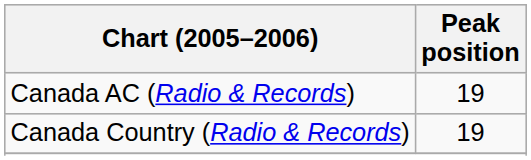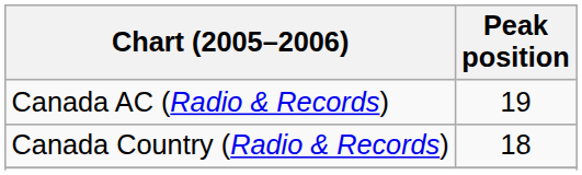Canada Country (Radio & Records) | Peak position: 19 -> 18
